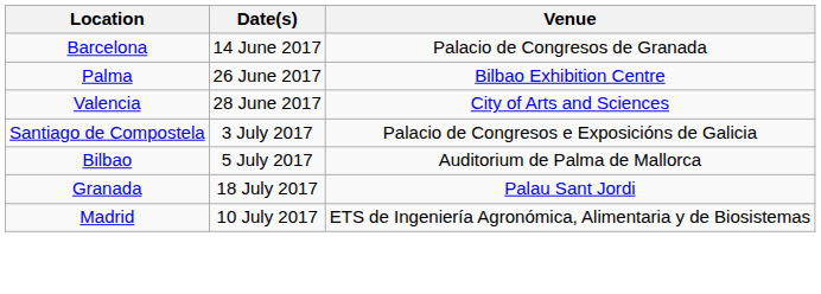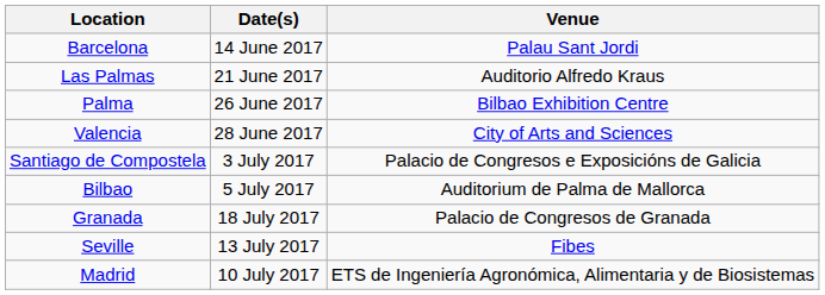Barcelona | Venue: Palacio de Congresos de Granada -> Palau Sant Jordi
+ row: Las Palmas | 21 June 2017 | Auditorio Alfredo Kraus
Granada | Venue: Palau Sant Jordi -> Palacio de Congresos de Granada
+ row: Seville | 13 July 2017 | Fibes
